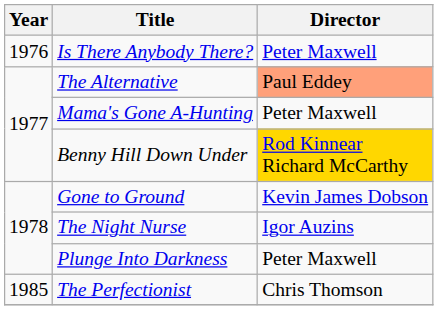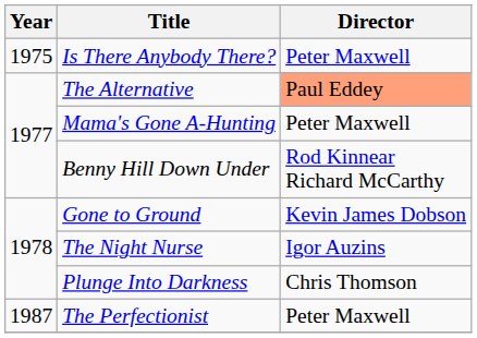Is There Anybody There? | Year: 1976 -> 1975
Benny Hill Down Under | Director: gold background -> no background
Plunge Into Darkness | Director: Peter Maxwell -> Chris Thomson
The Perfectionist | Year: 1985 -> 1987
The Perfectionist | Director: Chris Thomson -> Peter Maxwell
